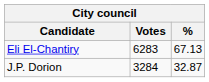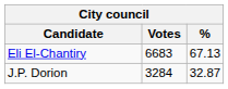Eli El-Chantiry | Votes: 6283 -> 6683
